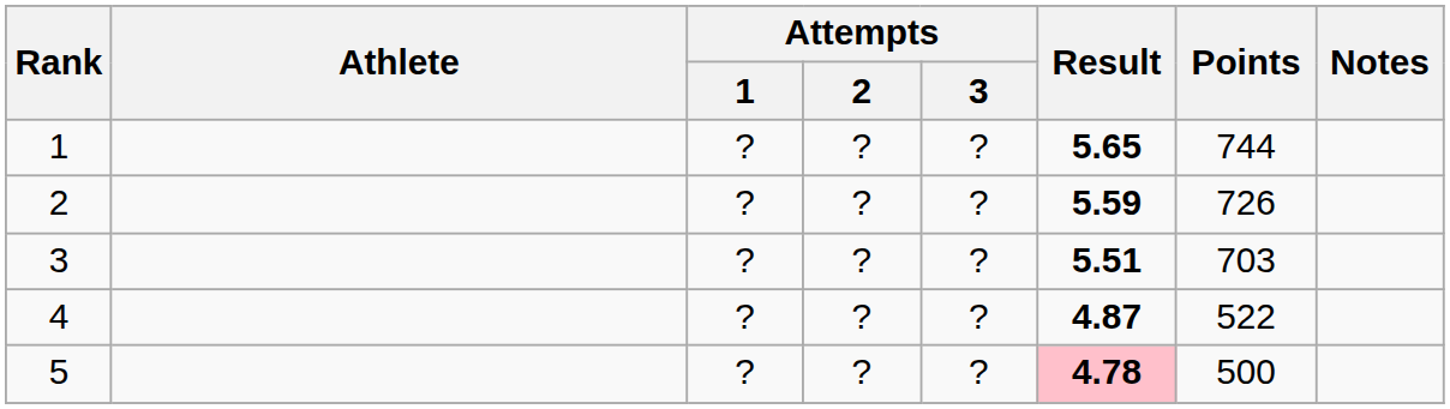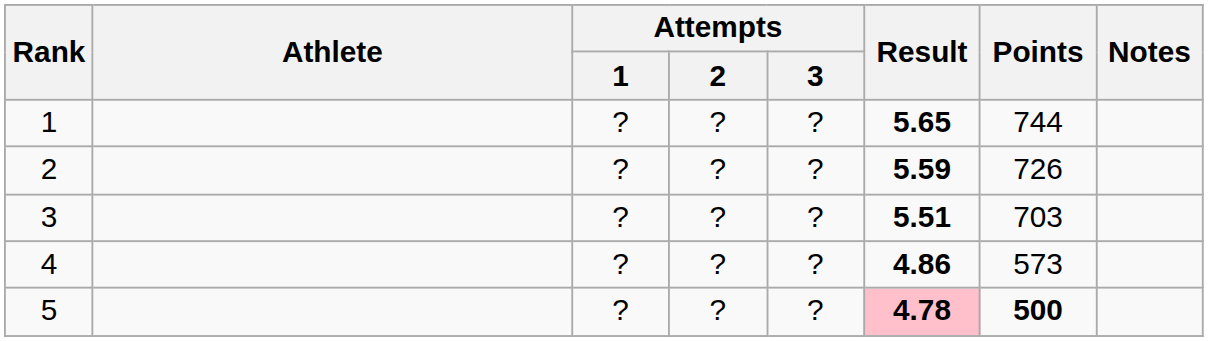4 | Result: 4.87 -> 4.86
4 | Points: 522 -> 573
5 | Points: normal -> bold
